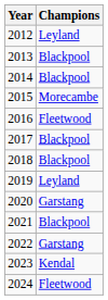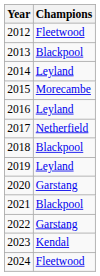2012 | Champions: Leyland -> Fleetwood
2014 | Champions: Blackpool -> Leyland
2016 | Champions: Fleetwood -> Leyland
2017 | Champions: Blackpool -> Netherfield
